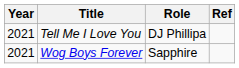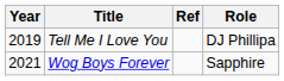columns swapped: Role <-> Ref
Tell Me I Love You | Year: 2021 -> 2019
